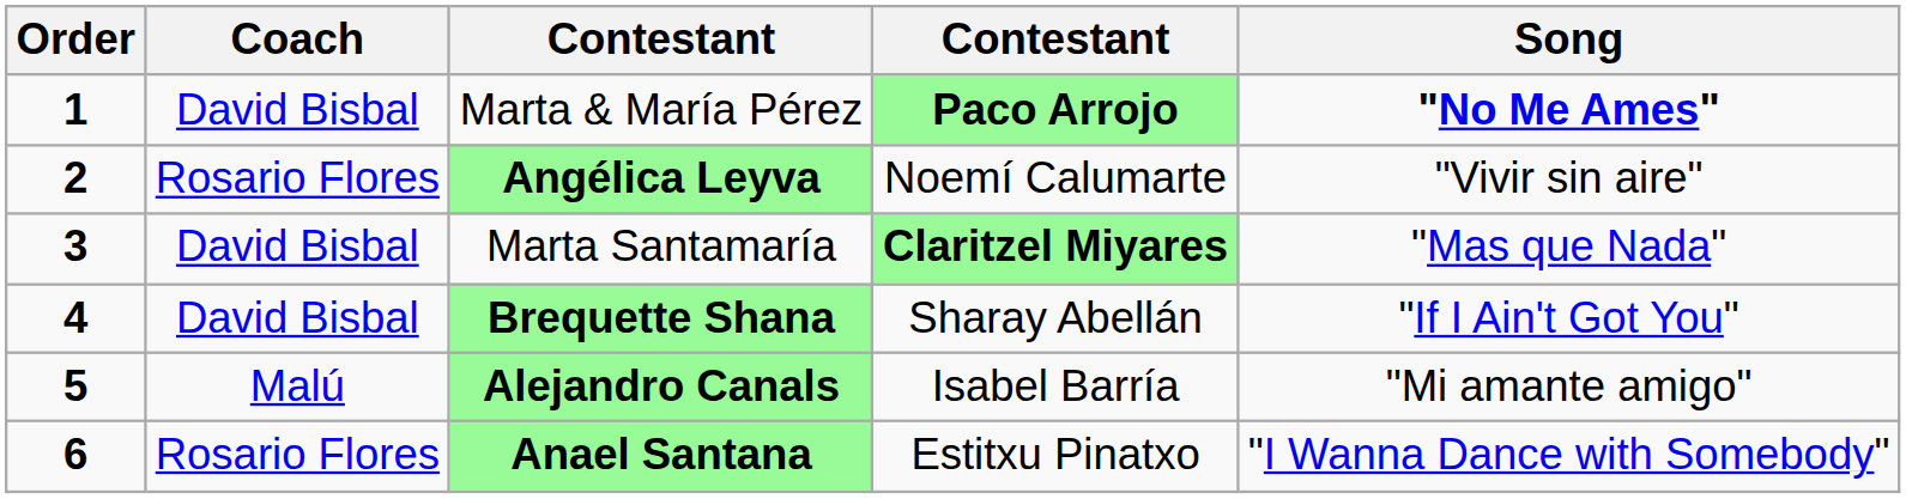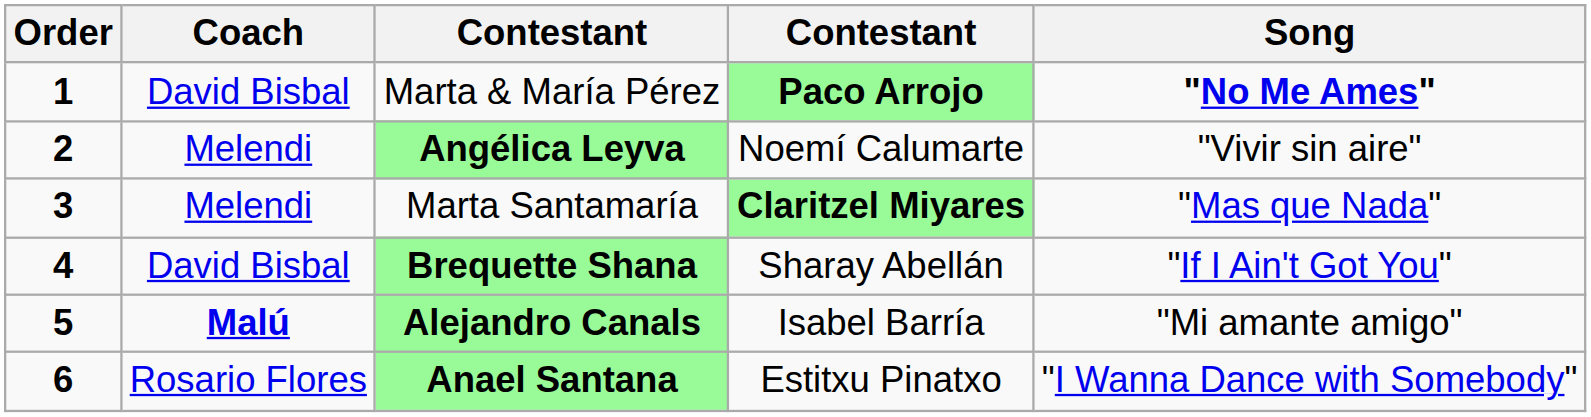Angélica Leyva | Coach: Rosario Flores -> Melendi
Marta Santamaría | Coach: David Bisbal -> Melendi
Alejandro Canals | Coach: normal -> bold
